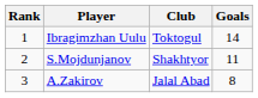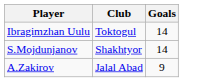- column: Rank | 1 | 2 | 3
S.Mojdunjanov | Goals: 11 -> 14
A.Zakirov | Goals: 8 -> 9
